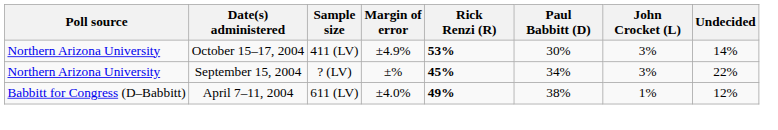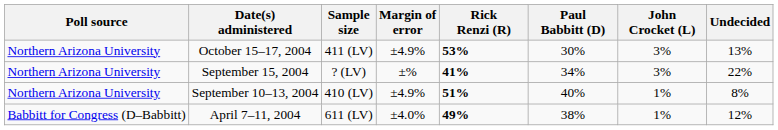October 15–17, 2004 | Undecided: 14% -> 13%
September 15, 2004 | Rick Renzi (R): 45% -> 41%
+ row: Northern Arizona University | September 10–13, 2004 | 410 (LV) | ±4.9% | 51% | 40% | 1% | 8%
